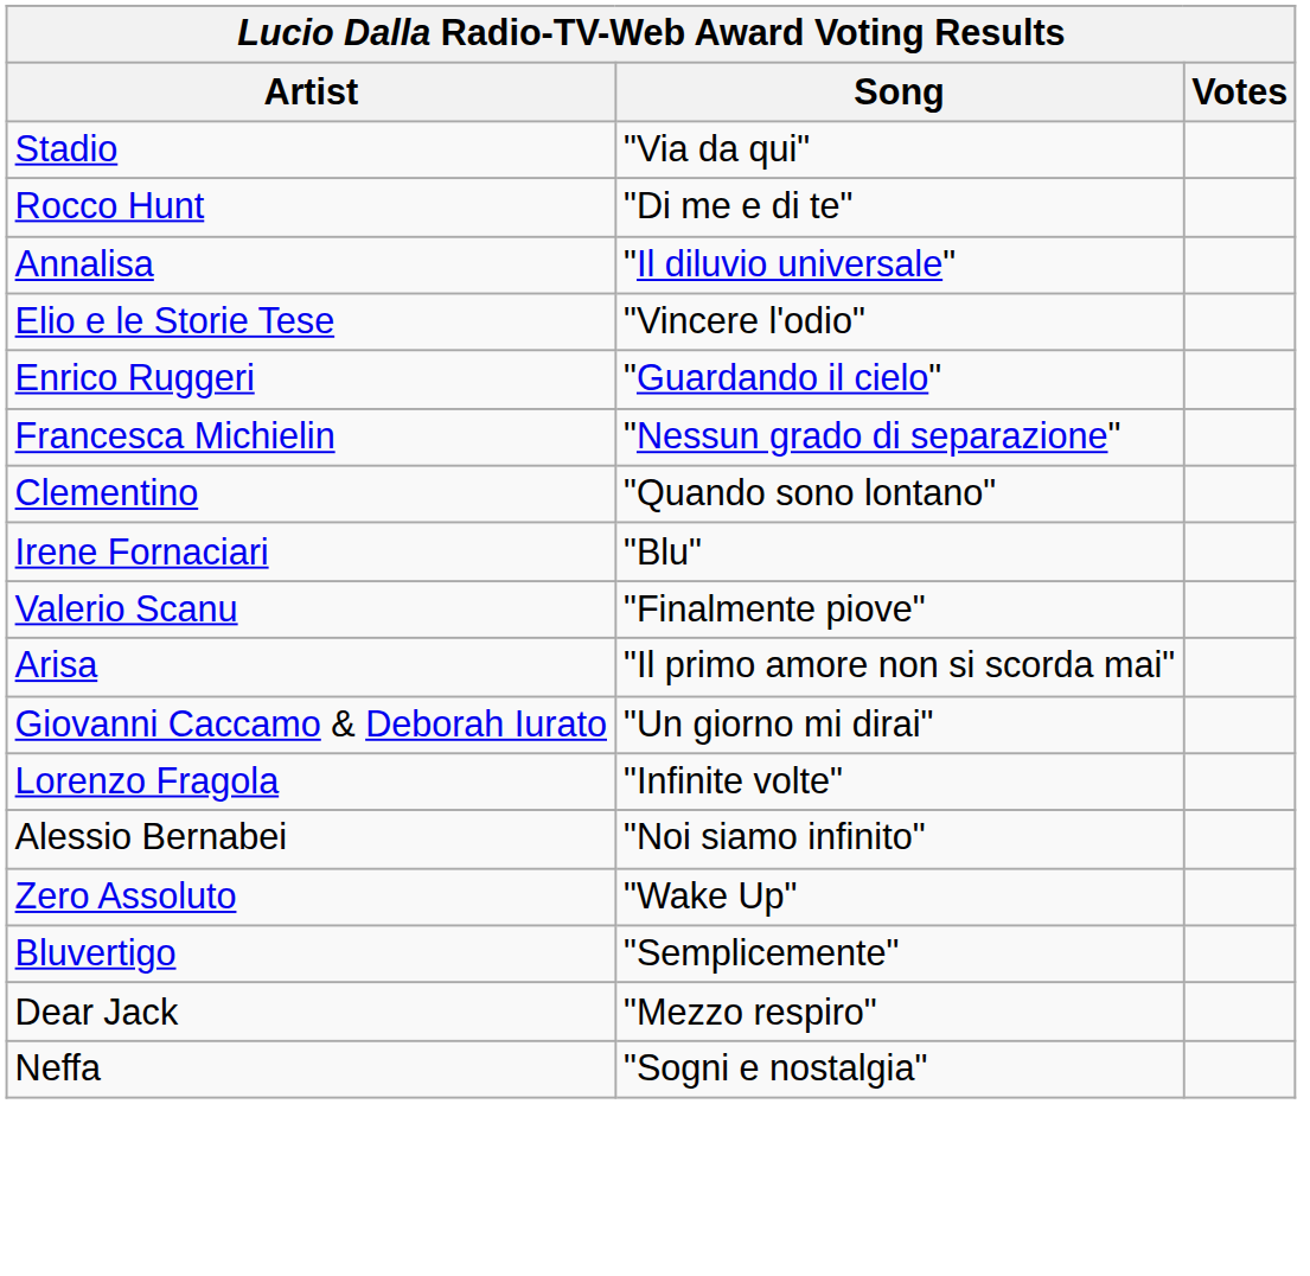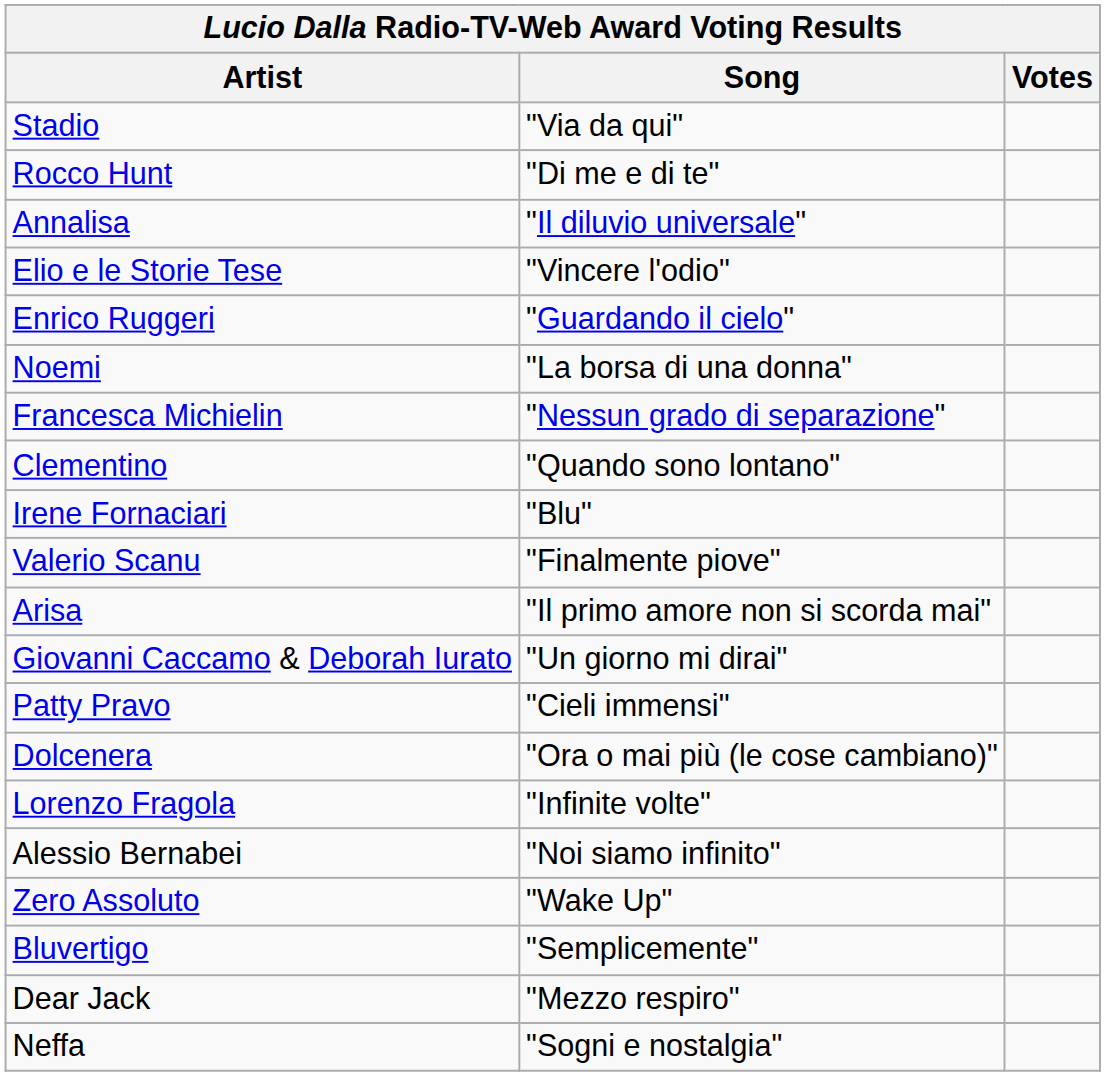+ row: Noemi | "La borsa di una donna"
+ row: Patty Pravo | "Cieli immensi"
+ row: Dolcenera | "Ora o mai più (le cose cambiano)"
